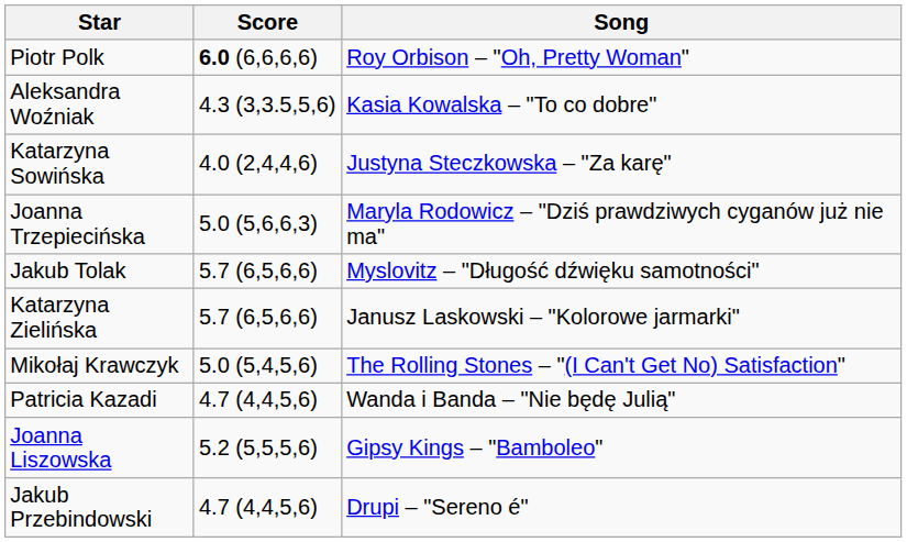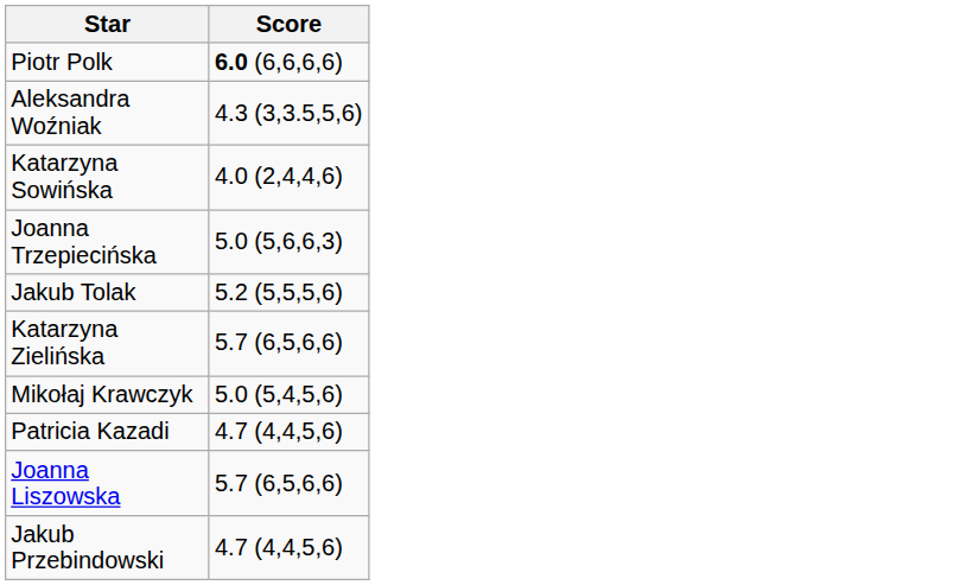- column: Song | Roy Orbison – "Oh, Pretty Woman" | Kasia Kowalska – "To co dobre" | Justyna Steczkowska – "Za karę" | Maryla Rodowicz – "Dziś prawdziwych cyganów już nie ma" | Myslovitz – "Długość dźwięku samotności" | Janusz Laskowski – "Kolorowe jarmarki" | The Rolling Stones – "(I Can't Get No) Satisfaction" | Wanda i Banda – "Nie będę Julią" | Gipsy Kings – "Bamboleo" | Drupi – "Sereno é"
Jakub Tolak | Score: 5.7 (6,5,6,6) -> 5.2 (5,5,5,6)
Joanna Liszowska | Score: 5.2 (5,5,5,6) -> 5.7 (6,5,6,6)
